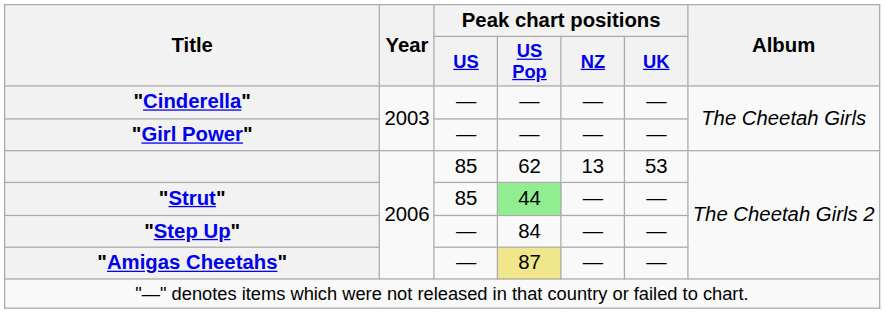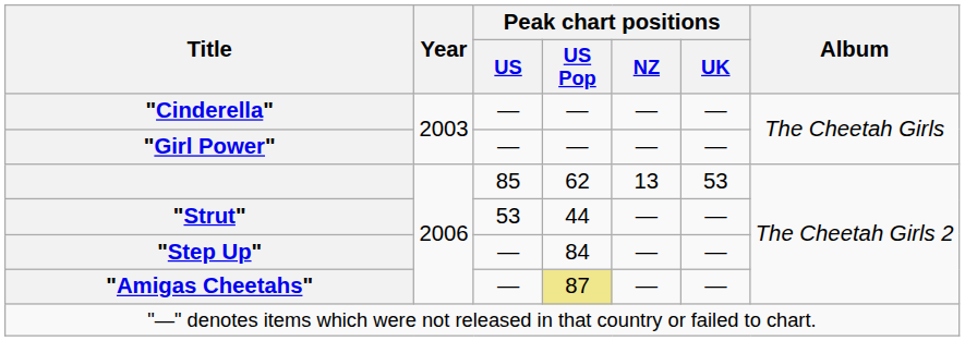"Strut" | Peak chart positions / US: 85 -> 53
"Strut" | Peak chart positions / US Pop: lightgreen background -> no background
